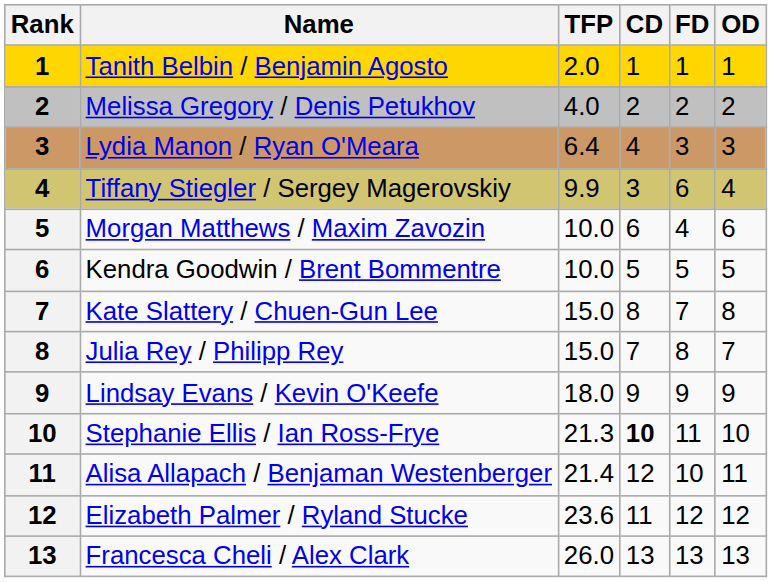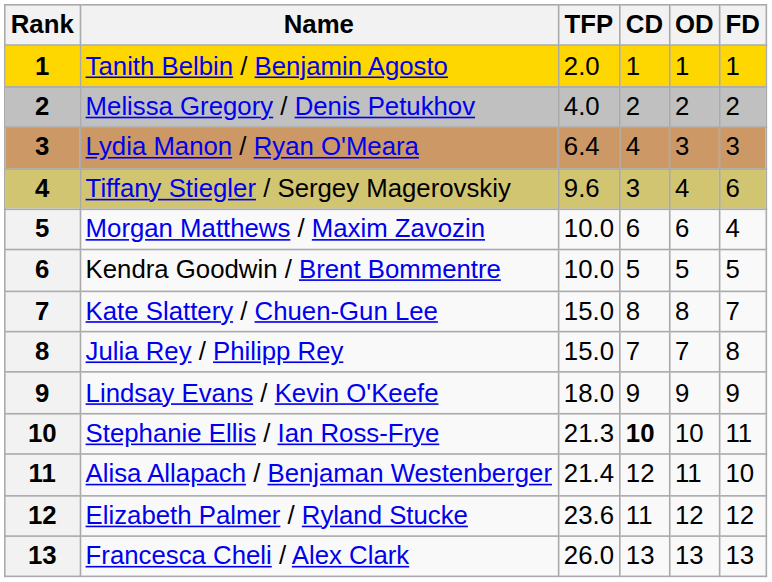columns swapped: OD <-> FD
Tiffany Stiegler / Sergey Magerovskiy | TFP: 9.9 -> 9.6
